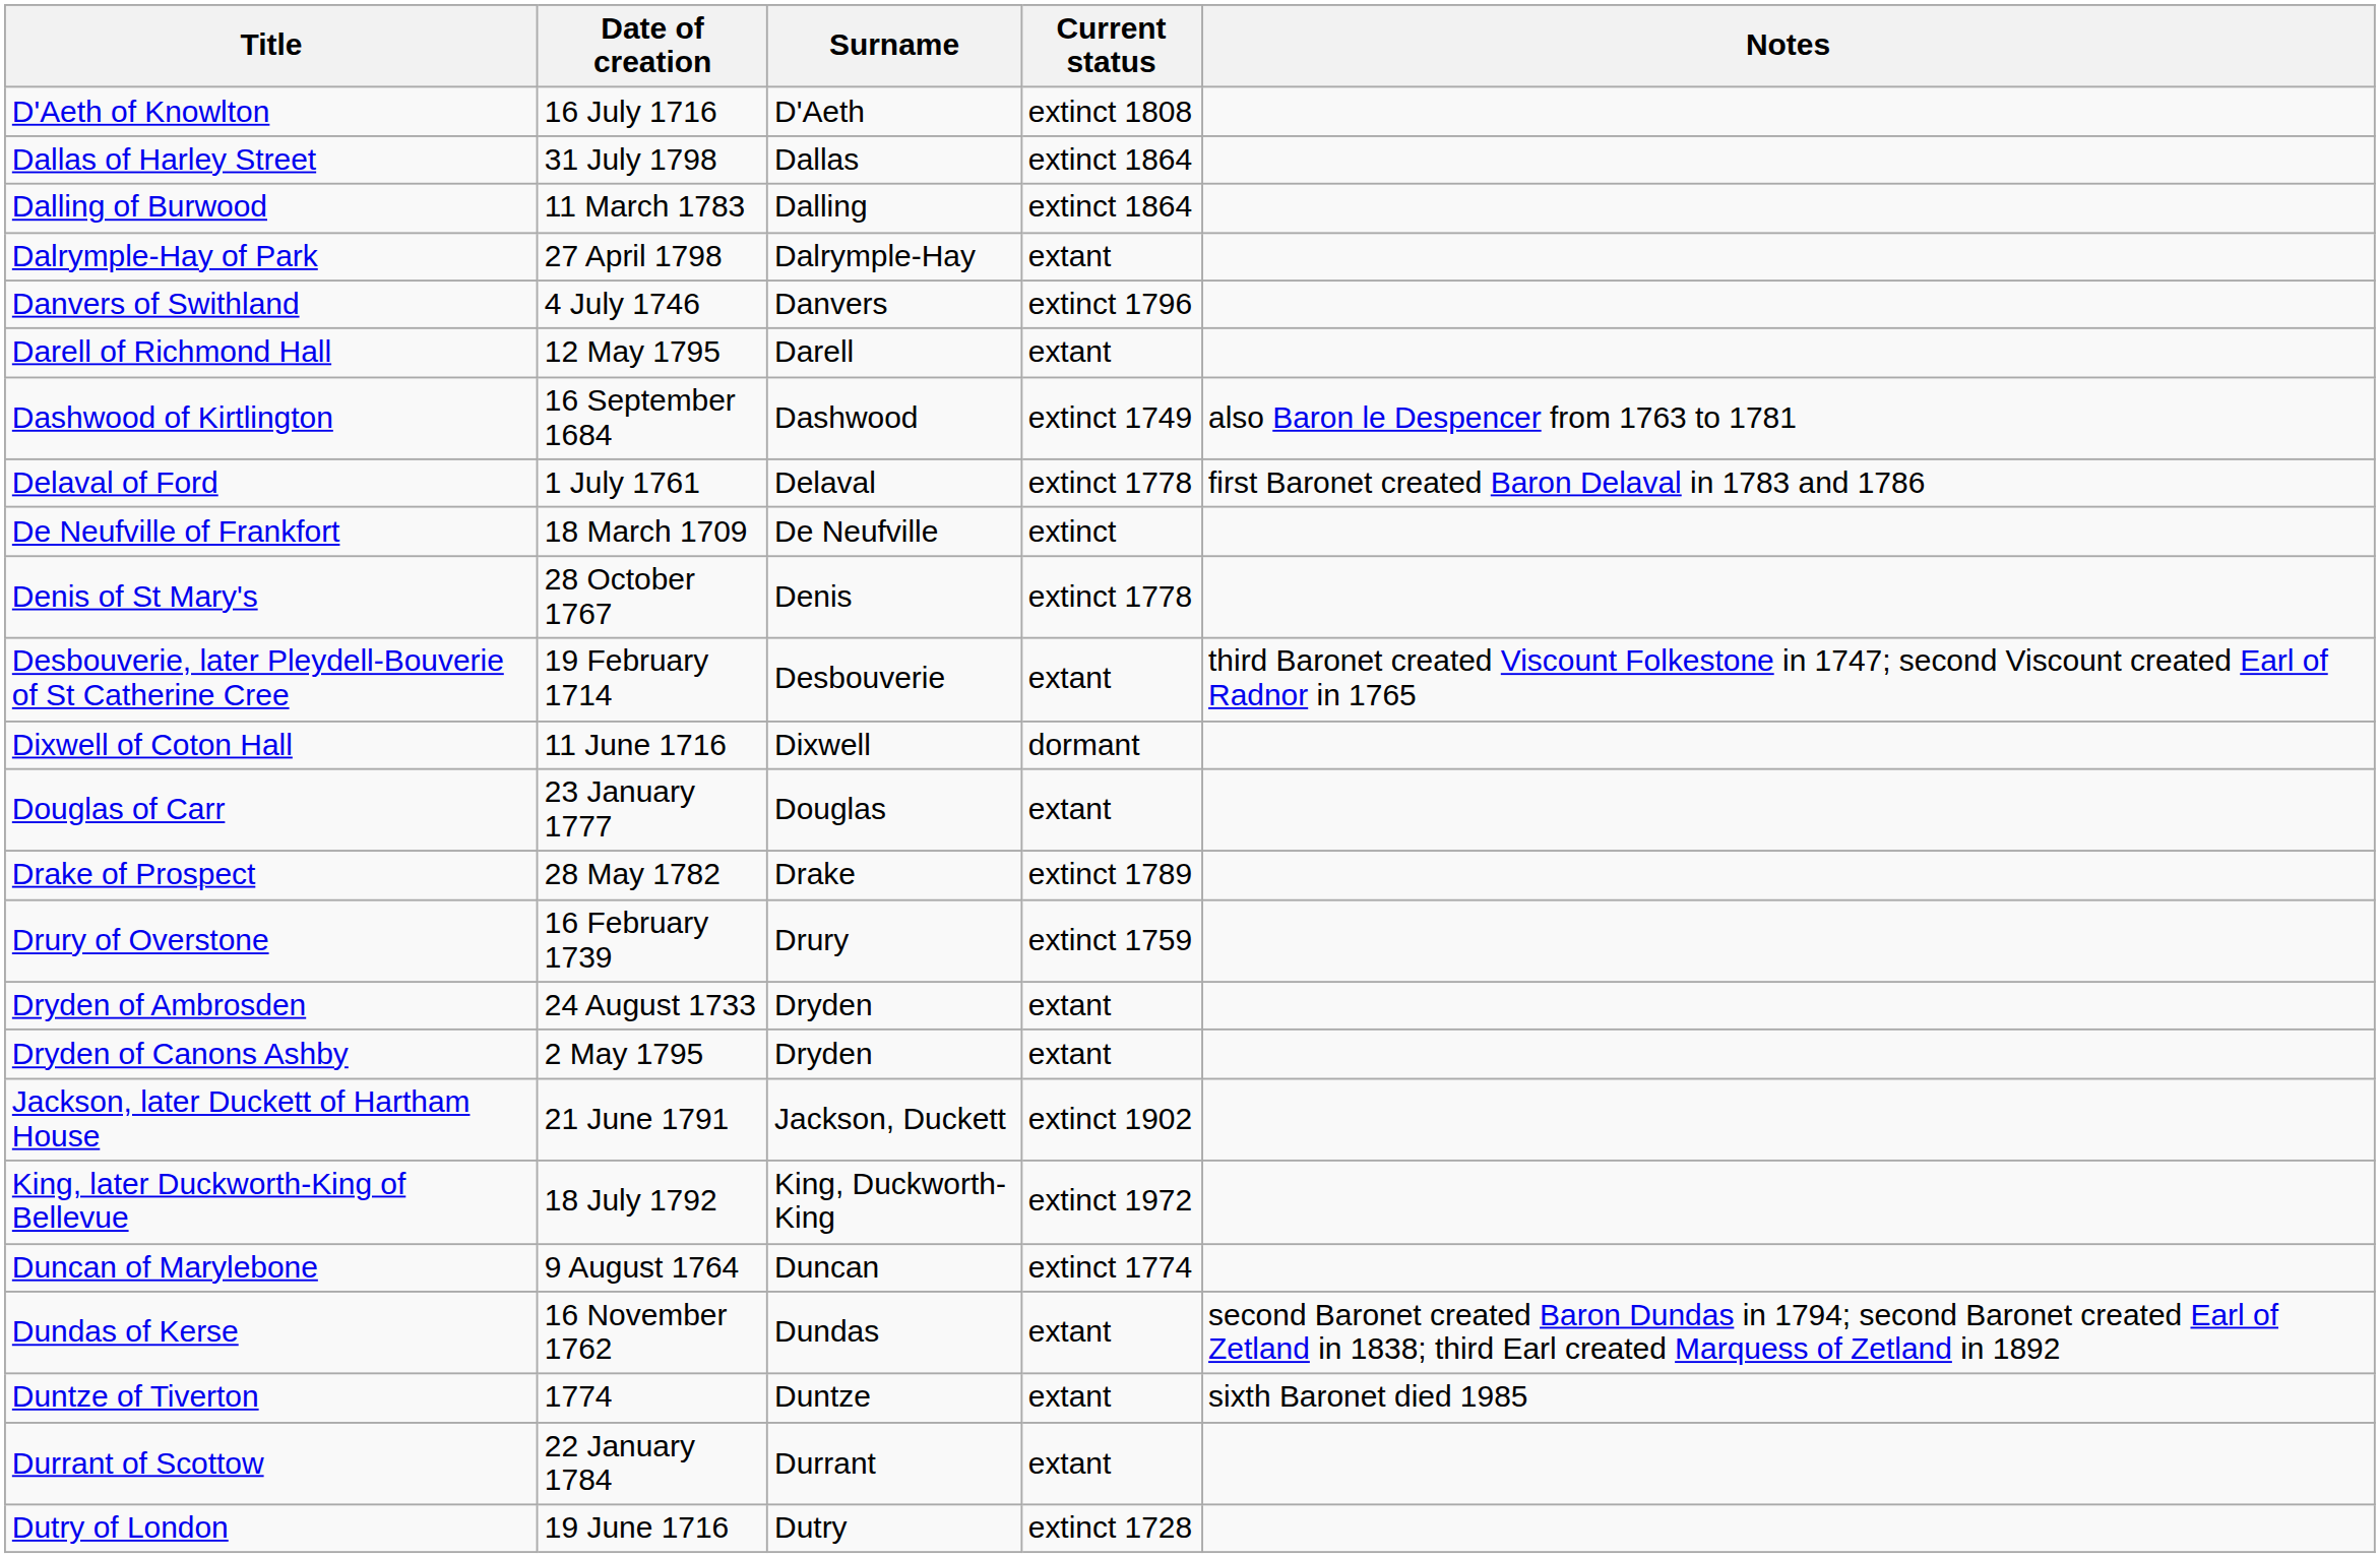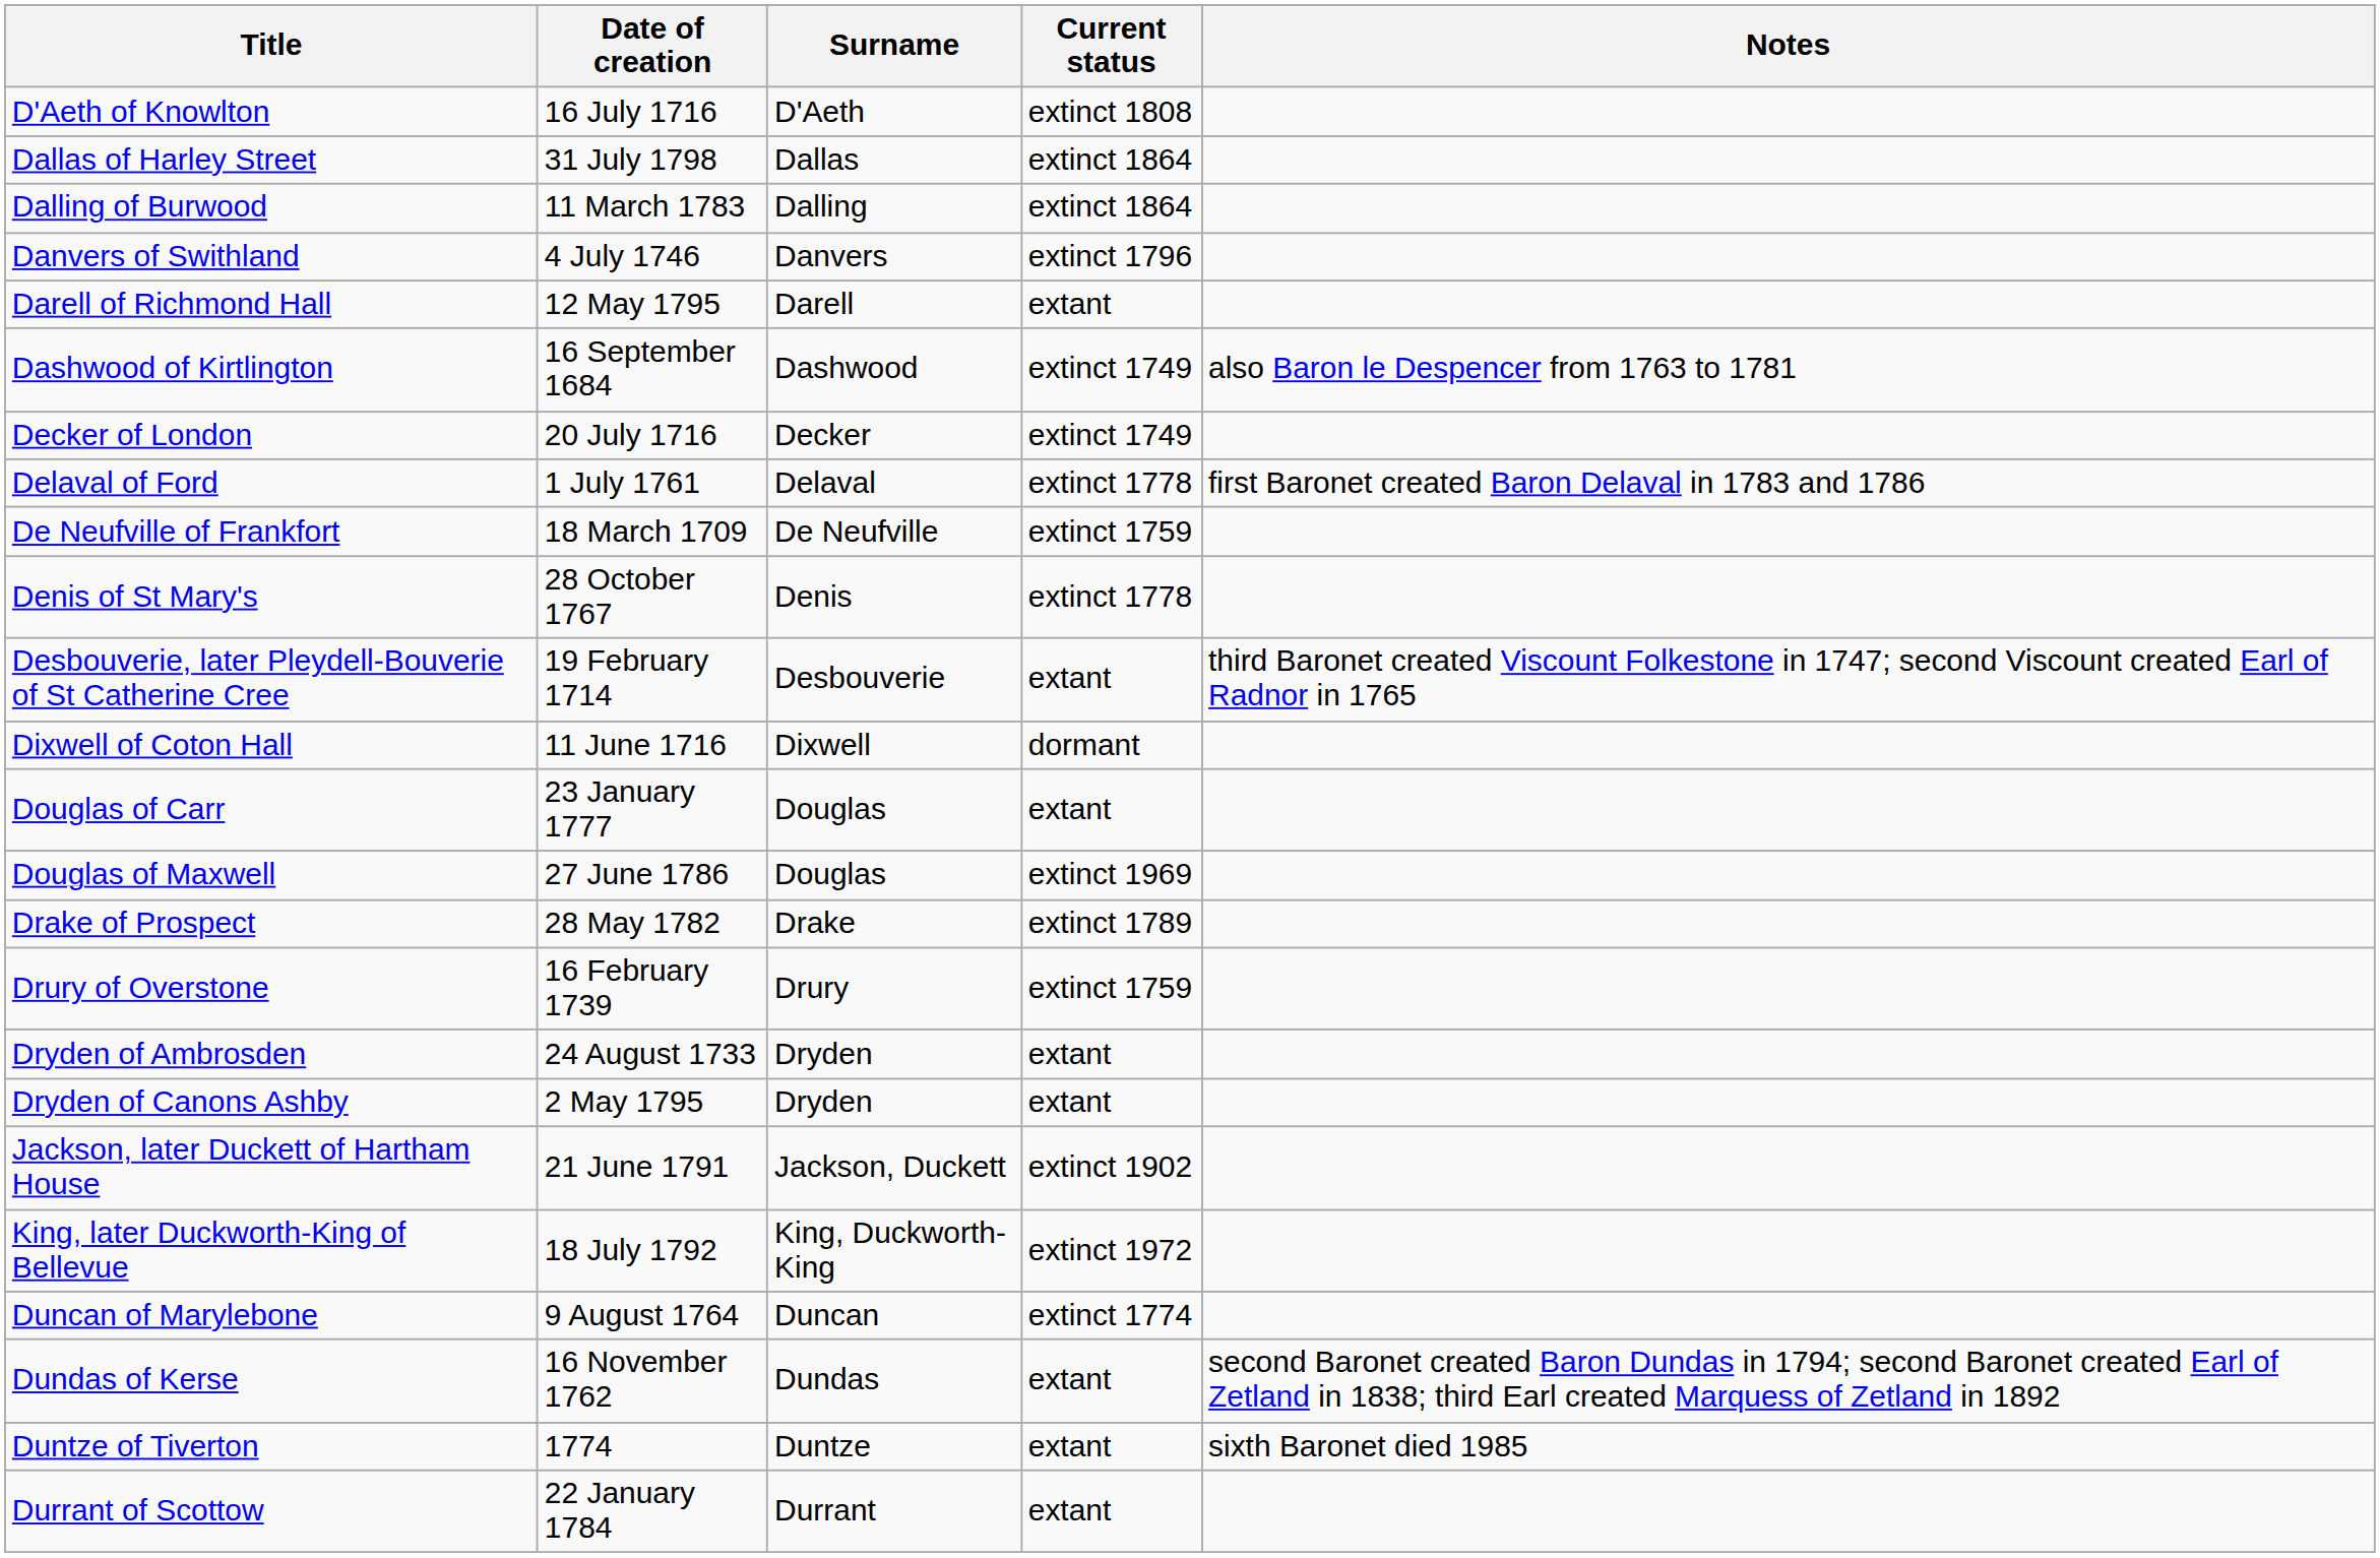- row: Dalrymple-Hay of Park | 27 April 1798 | Dalrymple-Hay | extant
+ row: Decker of London | 20 July 1716 | Decker | extinct 1749
De Neufville of Frankfort | Current status: extinct -> extinct 1759
+ row: Douglas of Maxwell | 27 June 1786 | Douglas | extinct 1969
- row: Dutry of London | 19 June 1716 | Dutry | extinct 1728
